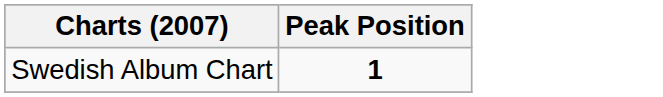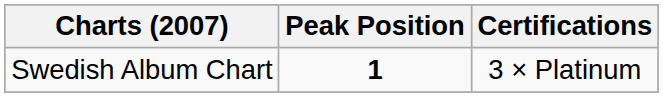+ column: Certifications | 3 × Platinum
